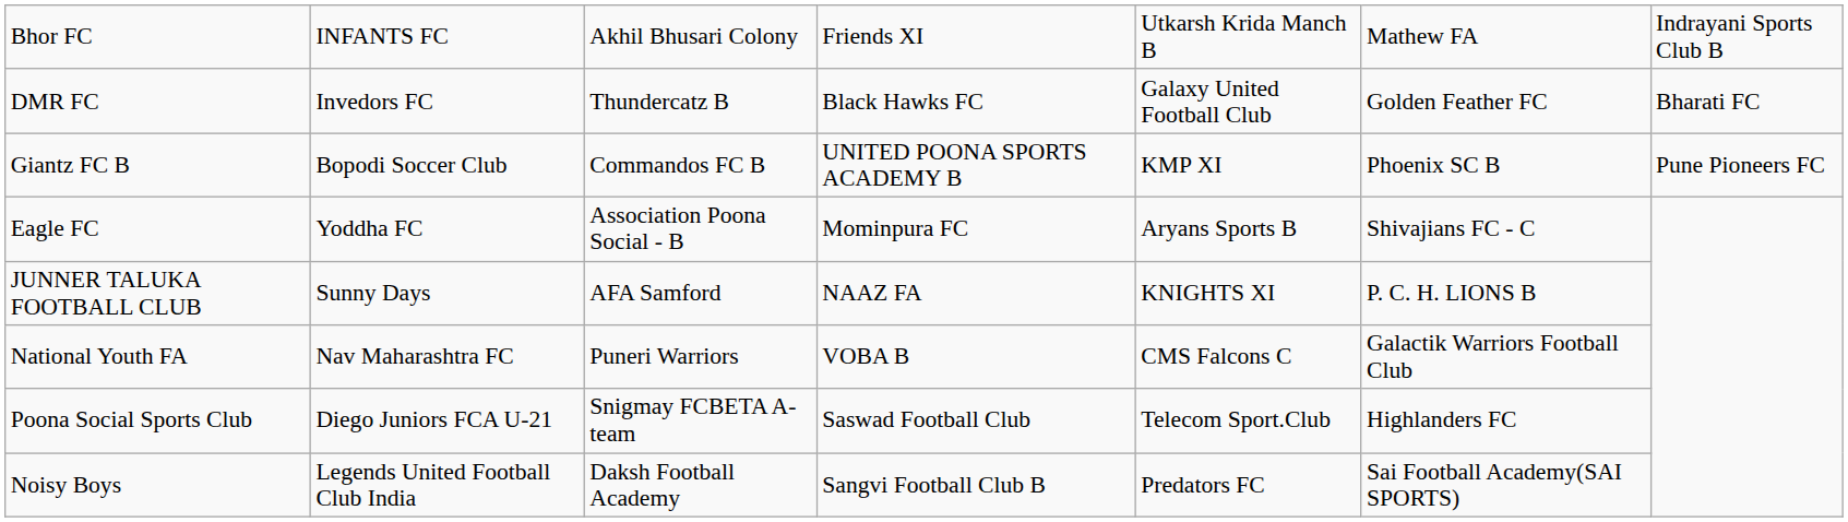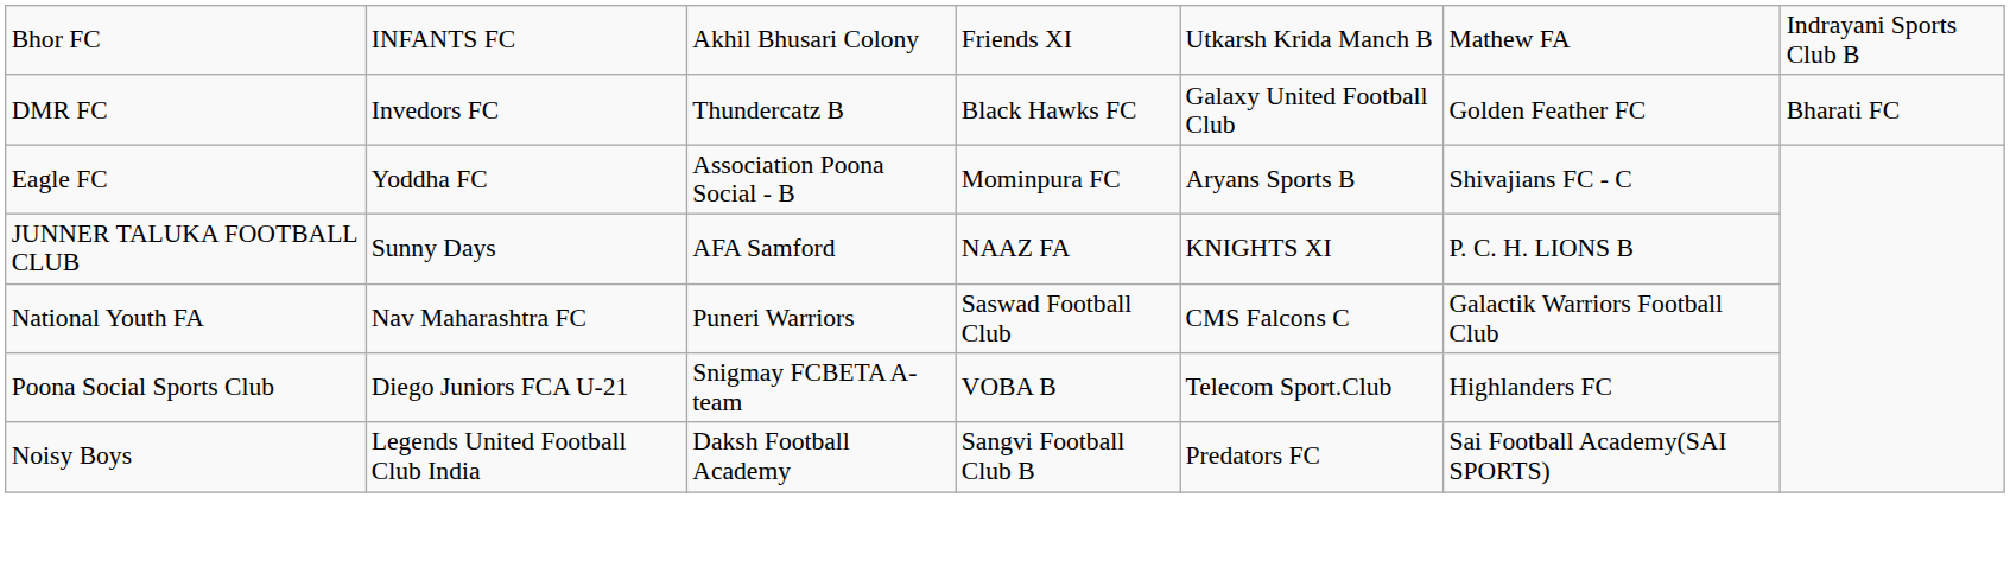- row: Giantz FC B | Bopodi Soccer Club | Commandos FC B | UNITED POONA SPORTS ACADEMY B | KMP XI | Phoenix SC B | Pune Pioneers FC
National Youth FA | column 4: VOBA B -> Saswad Football Club
Poona Social Sports Club | column 4: Saswad Football Club -> VOBA B
